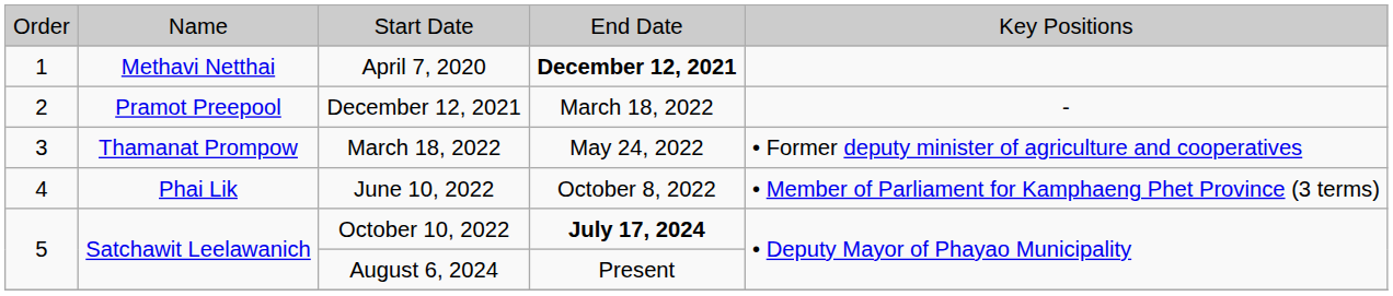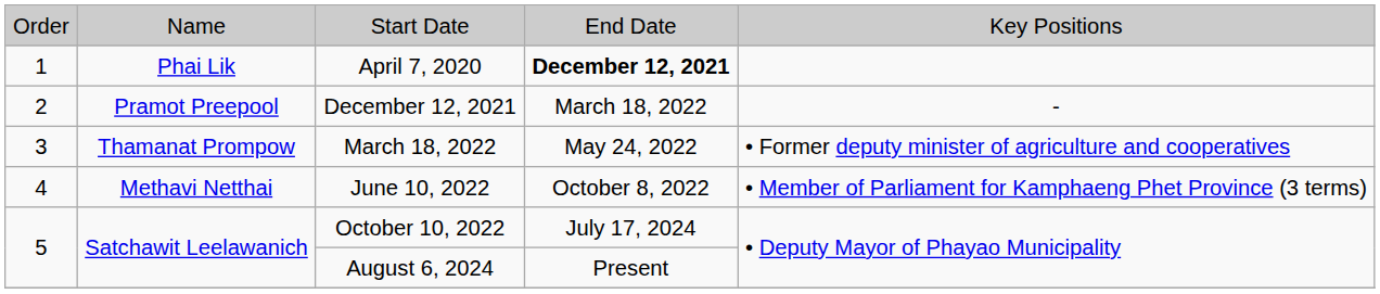April 7, 2020 | column 2: Methavi Netthai -> Phai Lik
June 10, 2022 | column 2: Phai Lik -> Methavi Netthai
October 10, 2022 | column 4: bold -> normal
